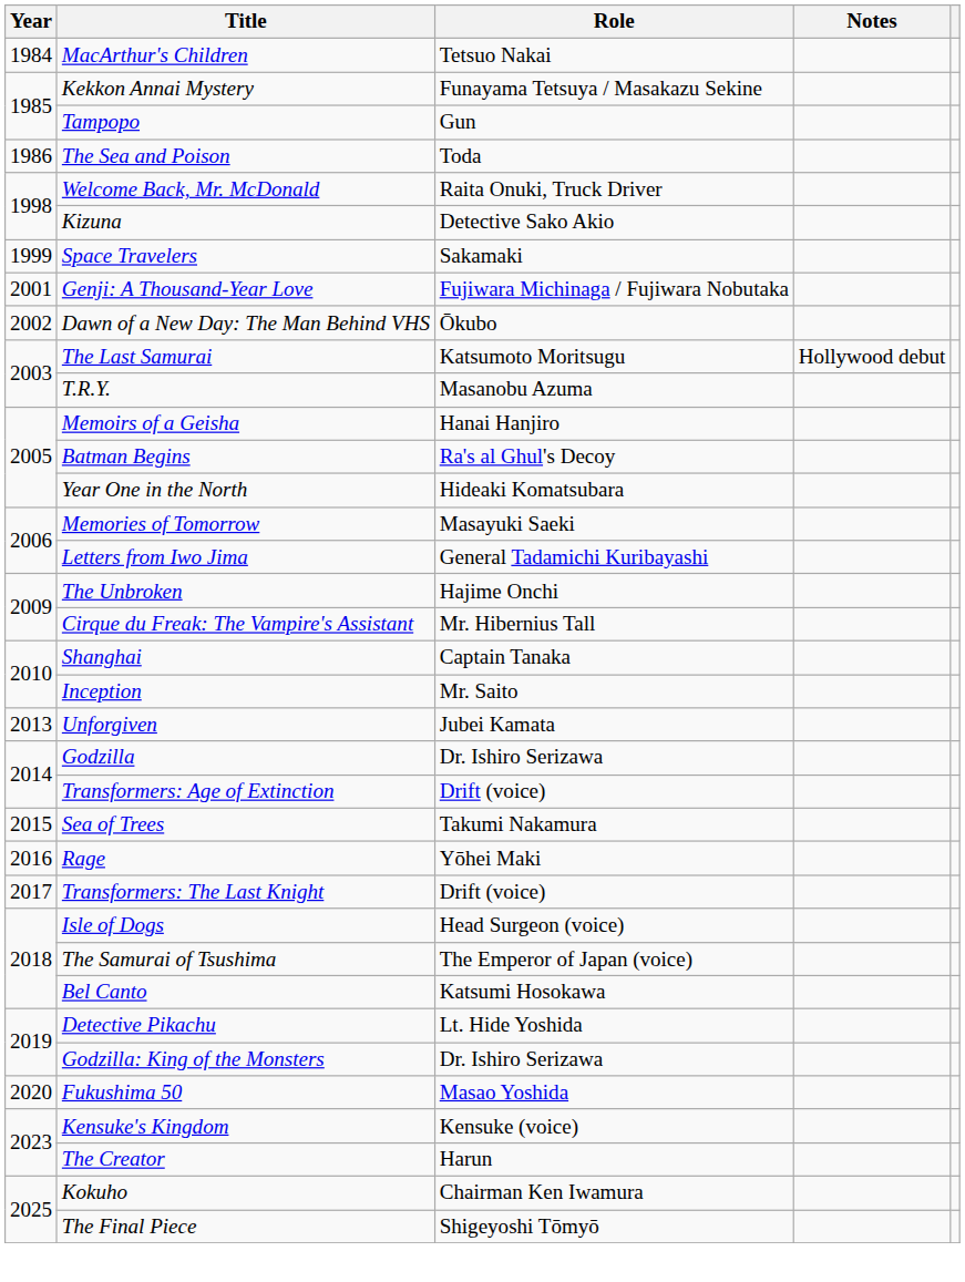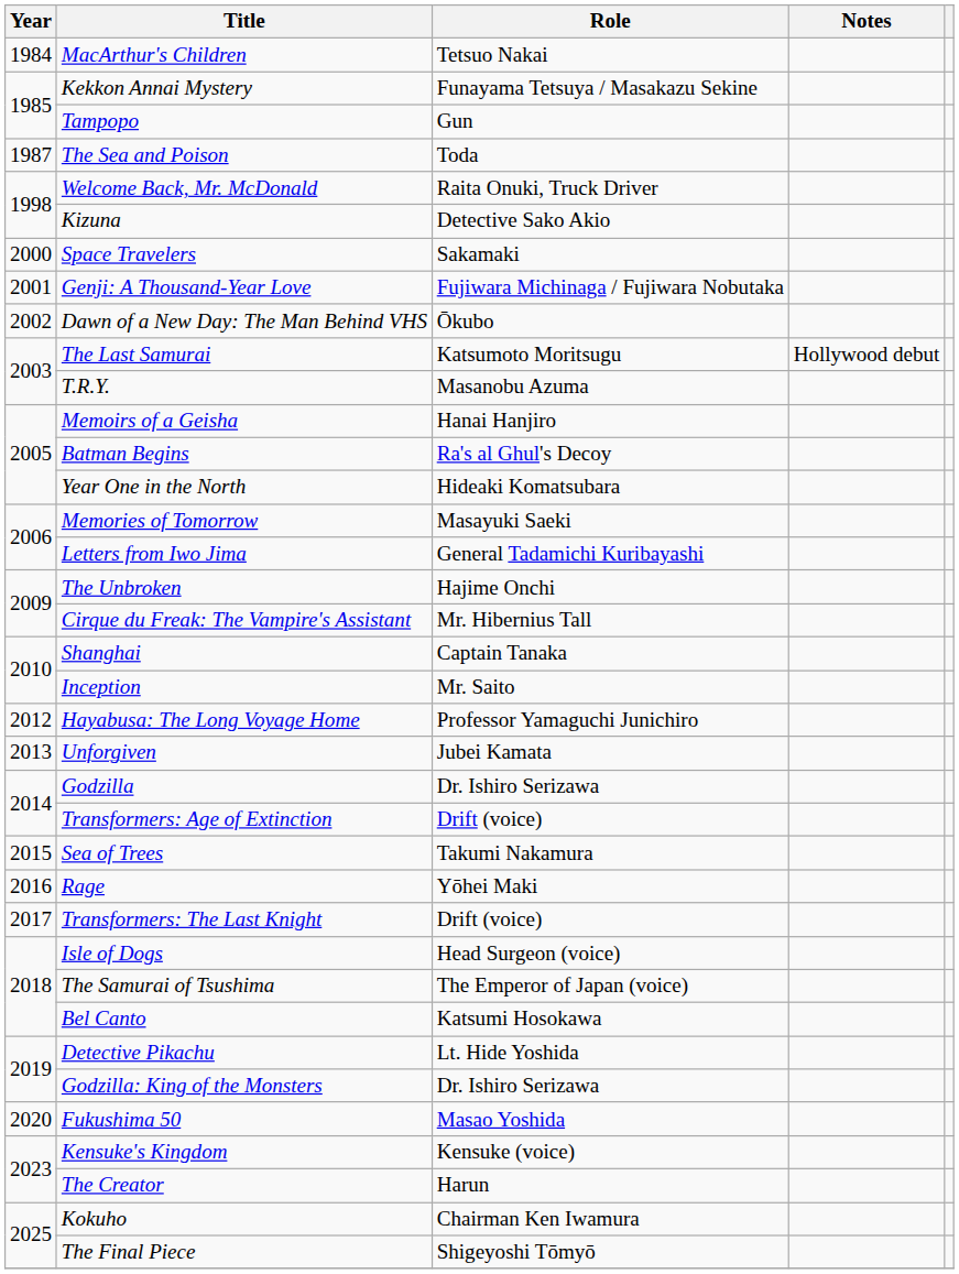The Sea and Poison | Year: 1986 -> 1987
Space Travelers | Year: 1999 -> 2000
+ row: 2012 | Hayabusa: The Long Voyage Home | Professor Yamaguchi Junichiro
